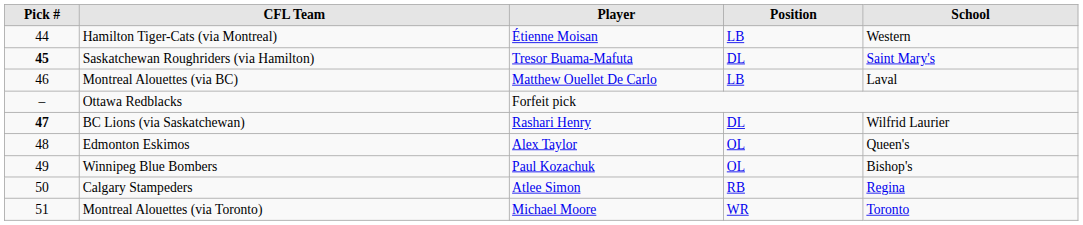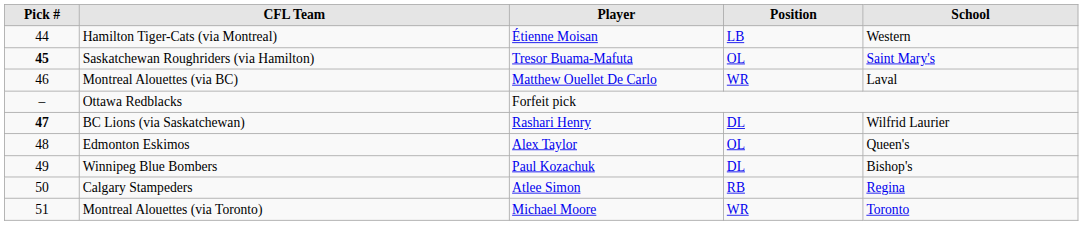Saskatchewan Roughriders (via Hamilton) | Position: DL -> OL
Montreal Alouettes (via BC) | Position: LB -> WR
Winnipeg Blue Bombers | Position: OL -> DL
